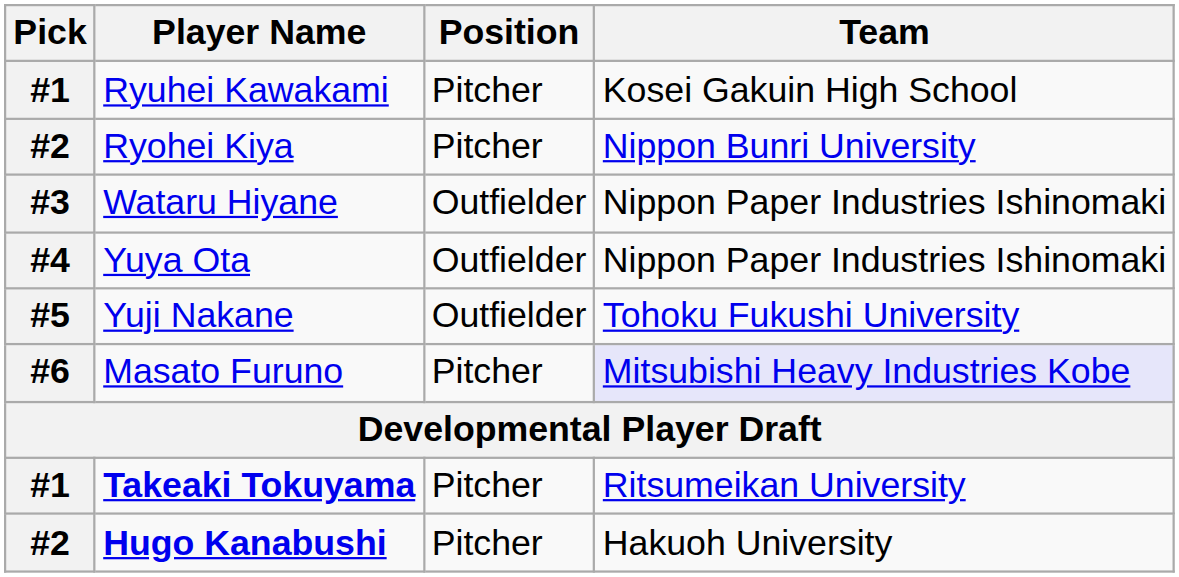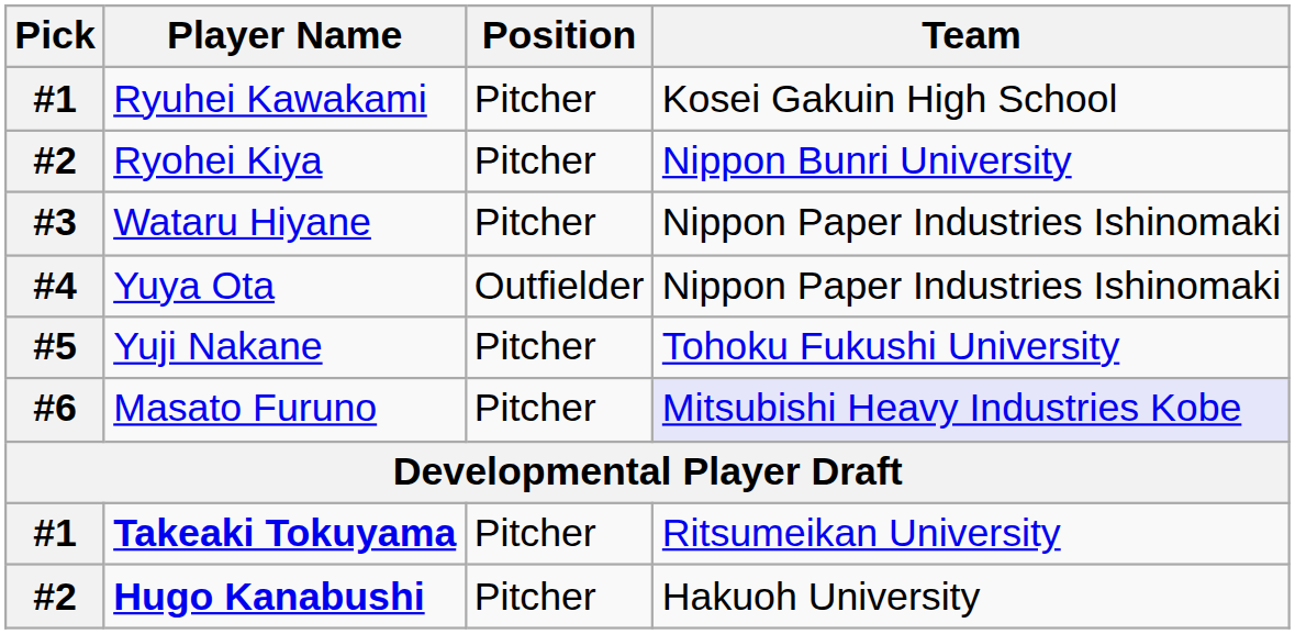Wataru Hiyane | Position: Outfielder -> Pitcher
Yuji Nakane | Position: Outfielder -> Pitcher
